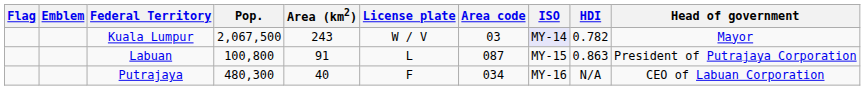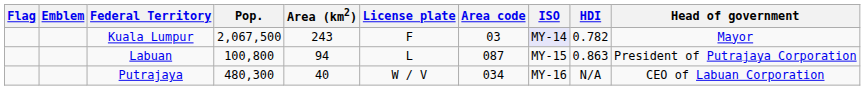Kuala Lumpur | License plate: W / V -> F
Labuan | Area (km2): 91 -> 94
Putrajaya | License plate: F -> W / V
